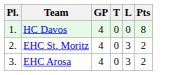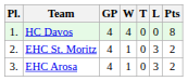+ column: W | 4 | 1 | 1
